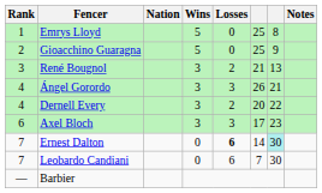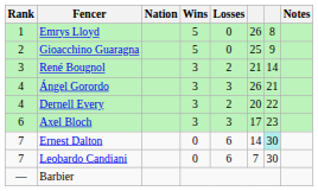Emrys Lloyd | column 6: 25 -> 26
René Bougnol | column 7: 13 -> 14
Ernest Dalton | Losses: bold -> normal
